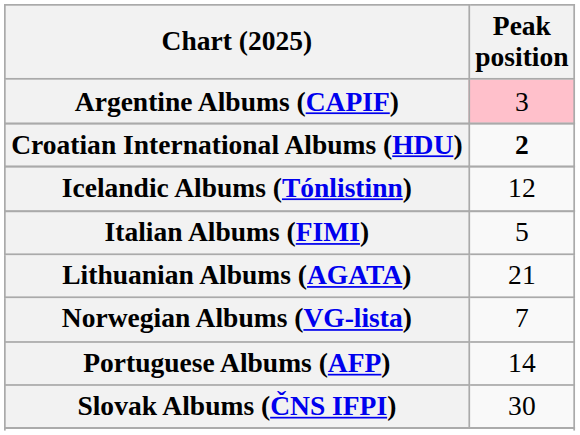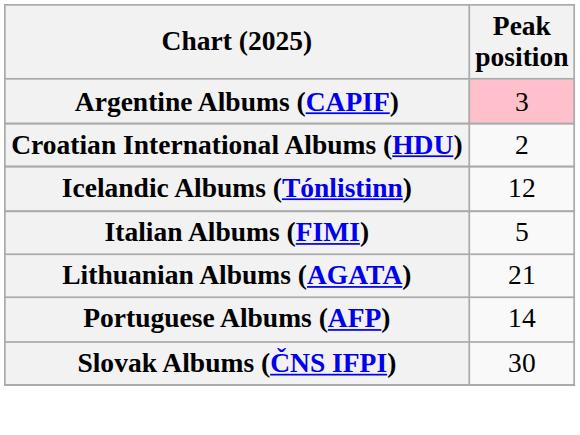Croatian International Albums (HDU) | Peak position: bold -> normal
- row: Norwegian Albums (VG-lista) | 7
